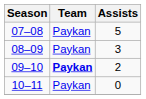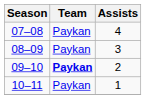07–08 | Assists: 5 -> 4
10–11 | Assists: 0 -> 1
